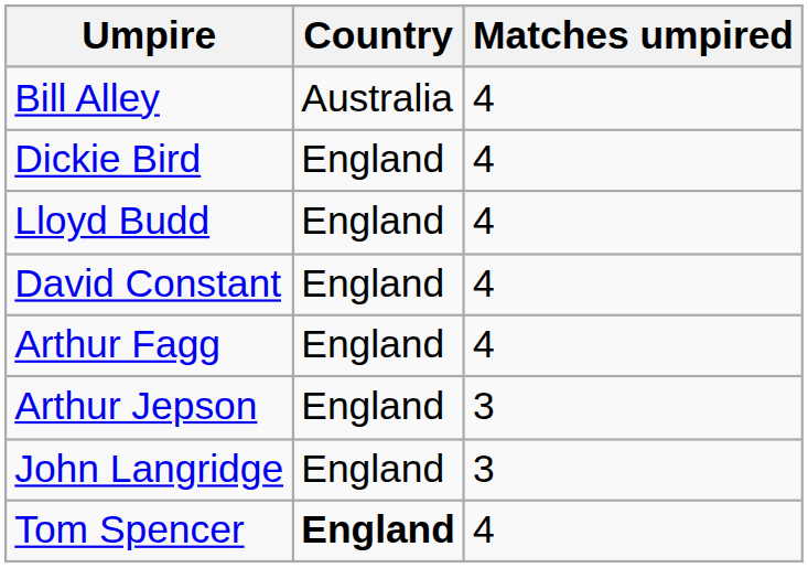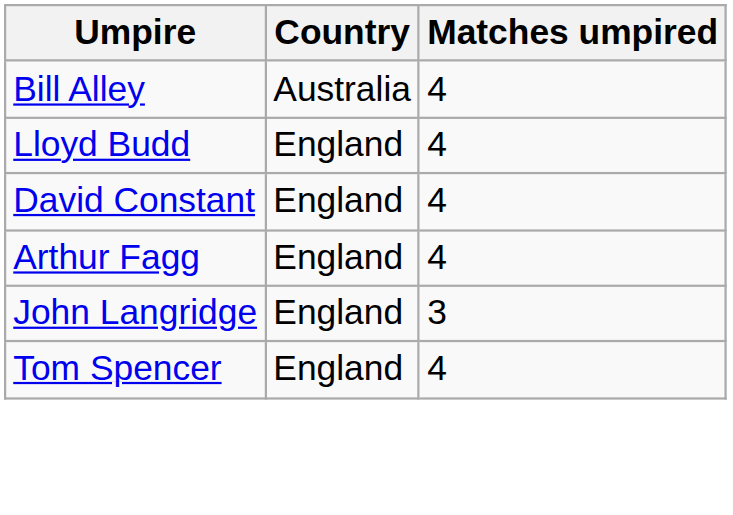- row: Dickie Bird | England | 4
- row: Arthur Jepson | England | 3
Tom Spencer | Country: bold -> normal
